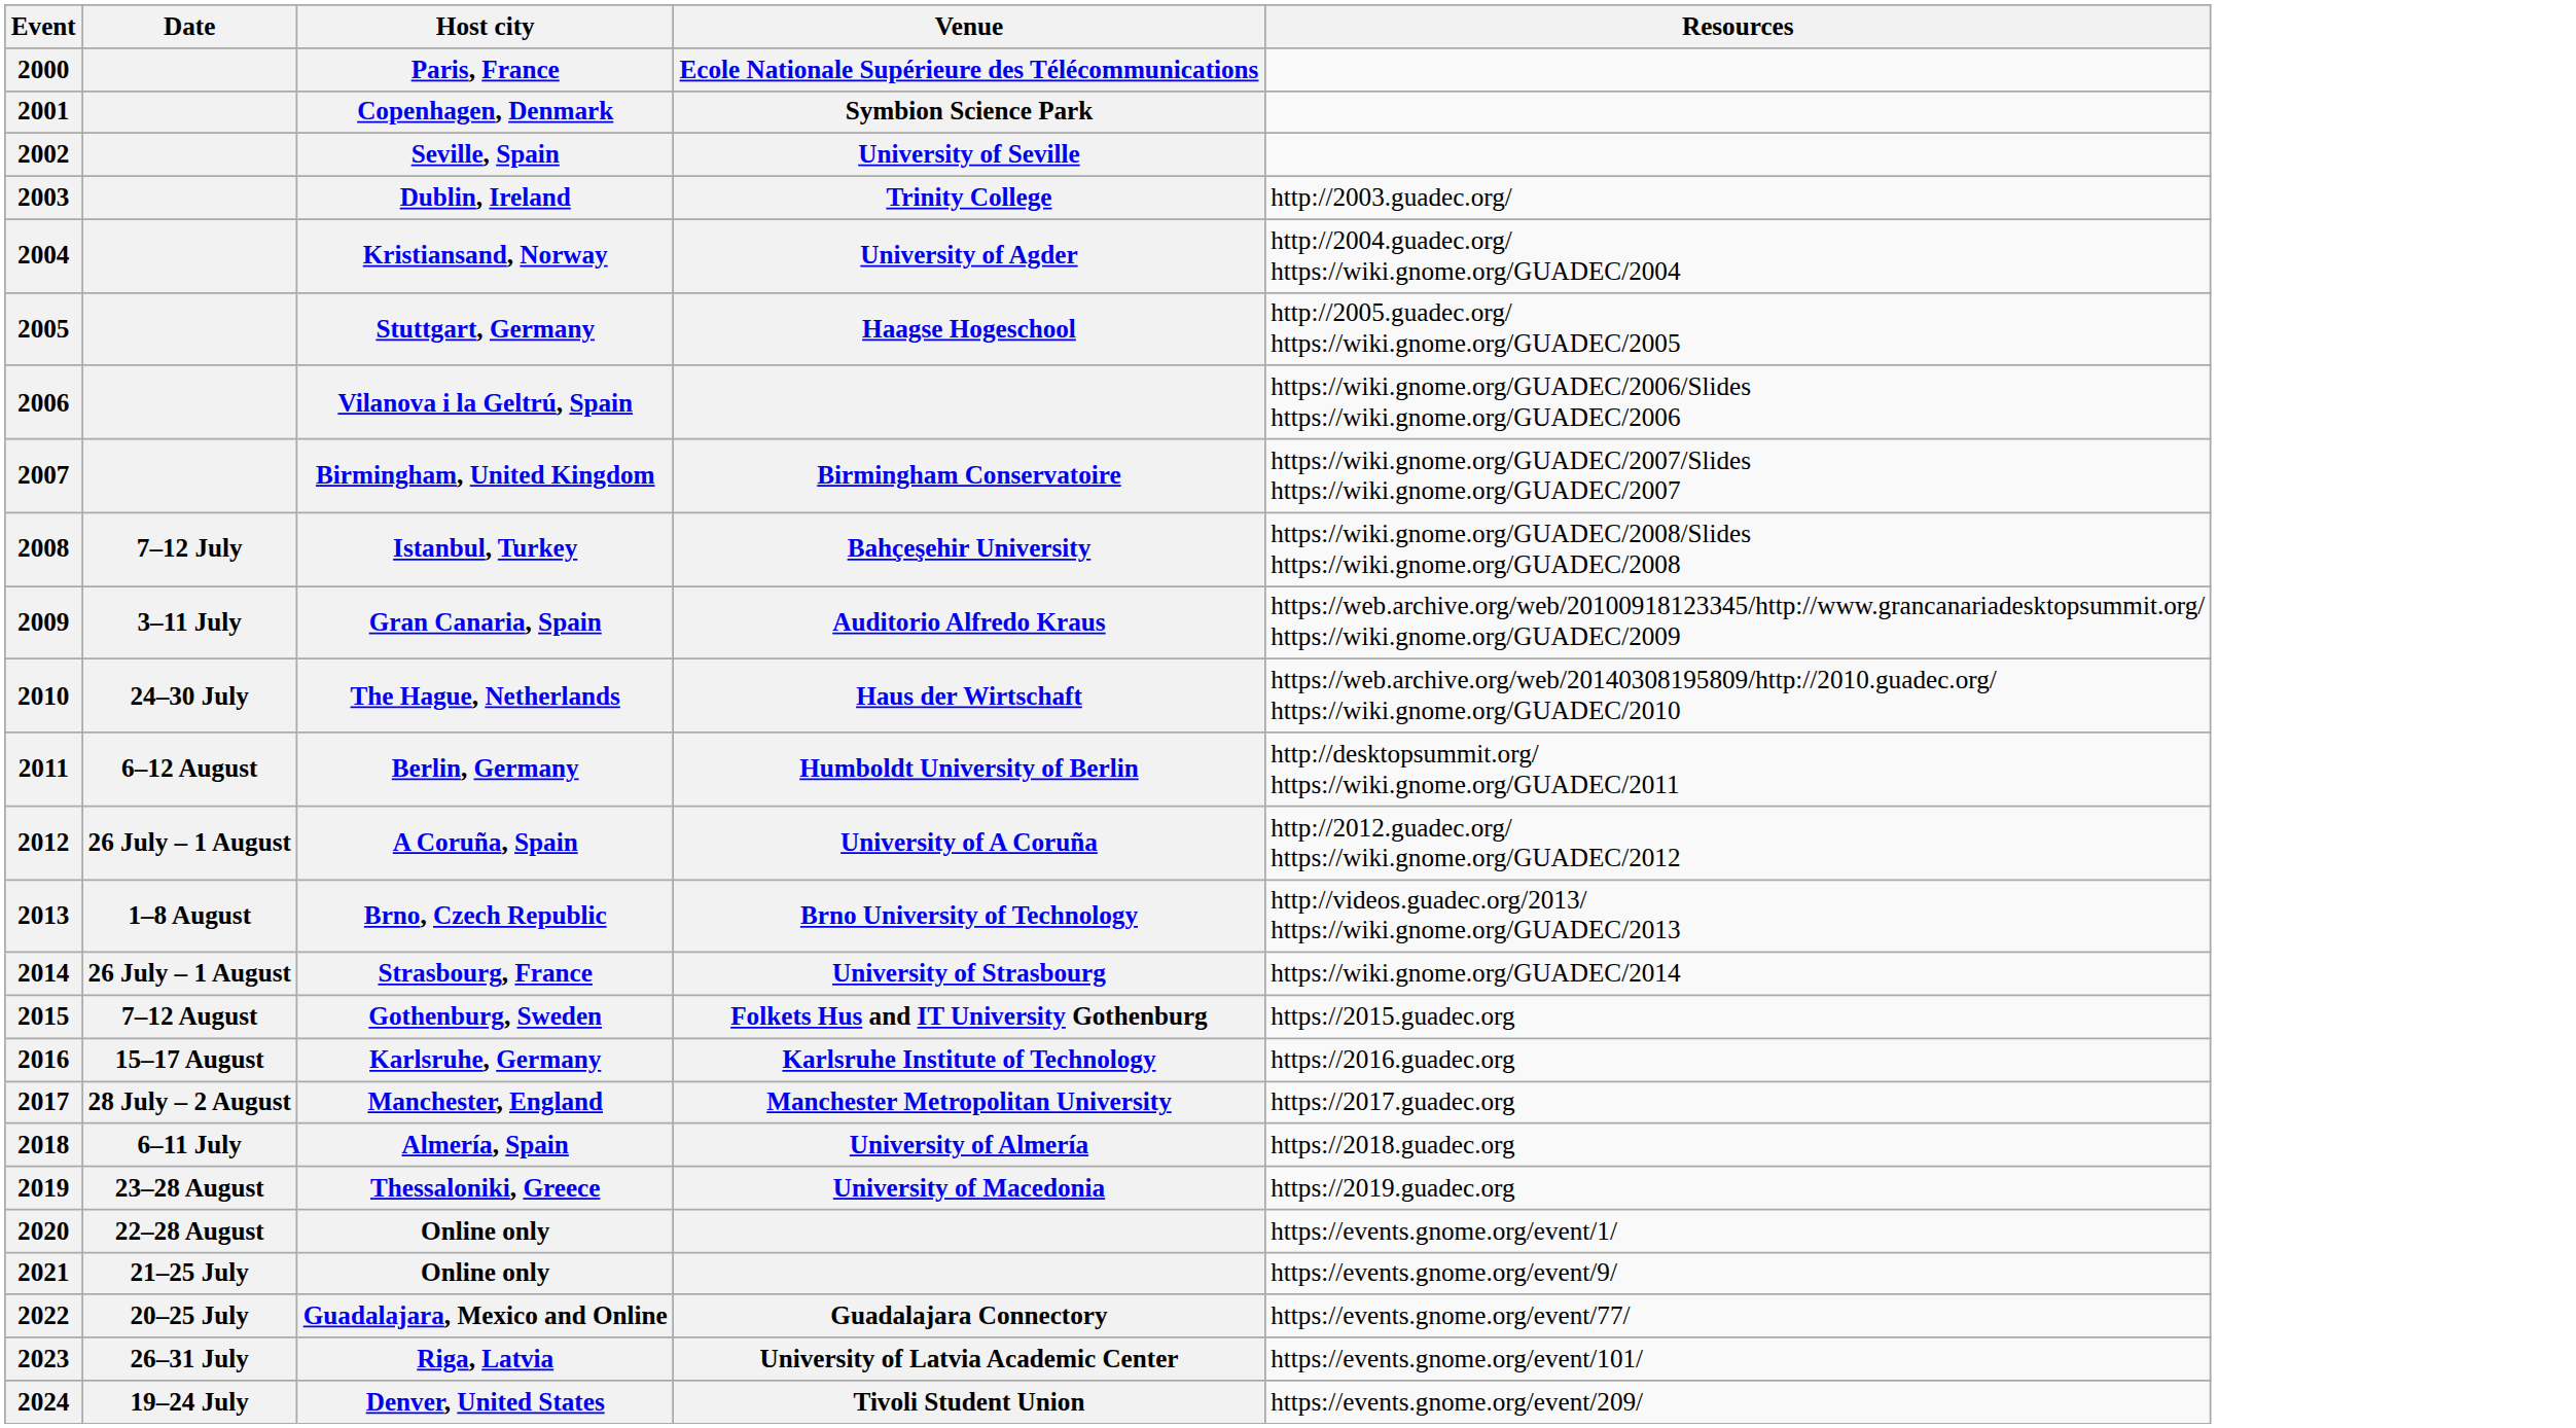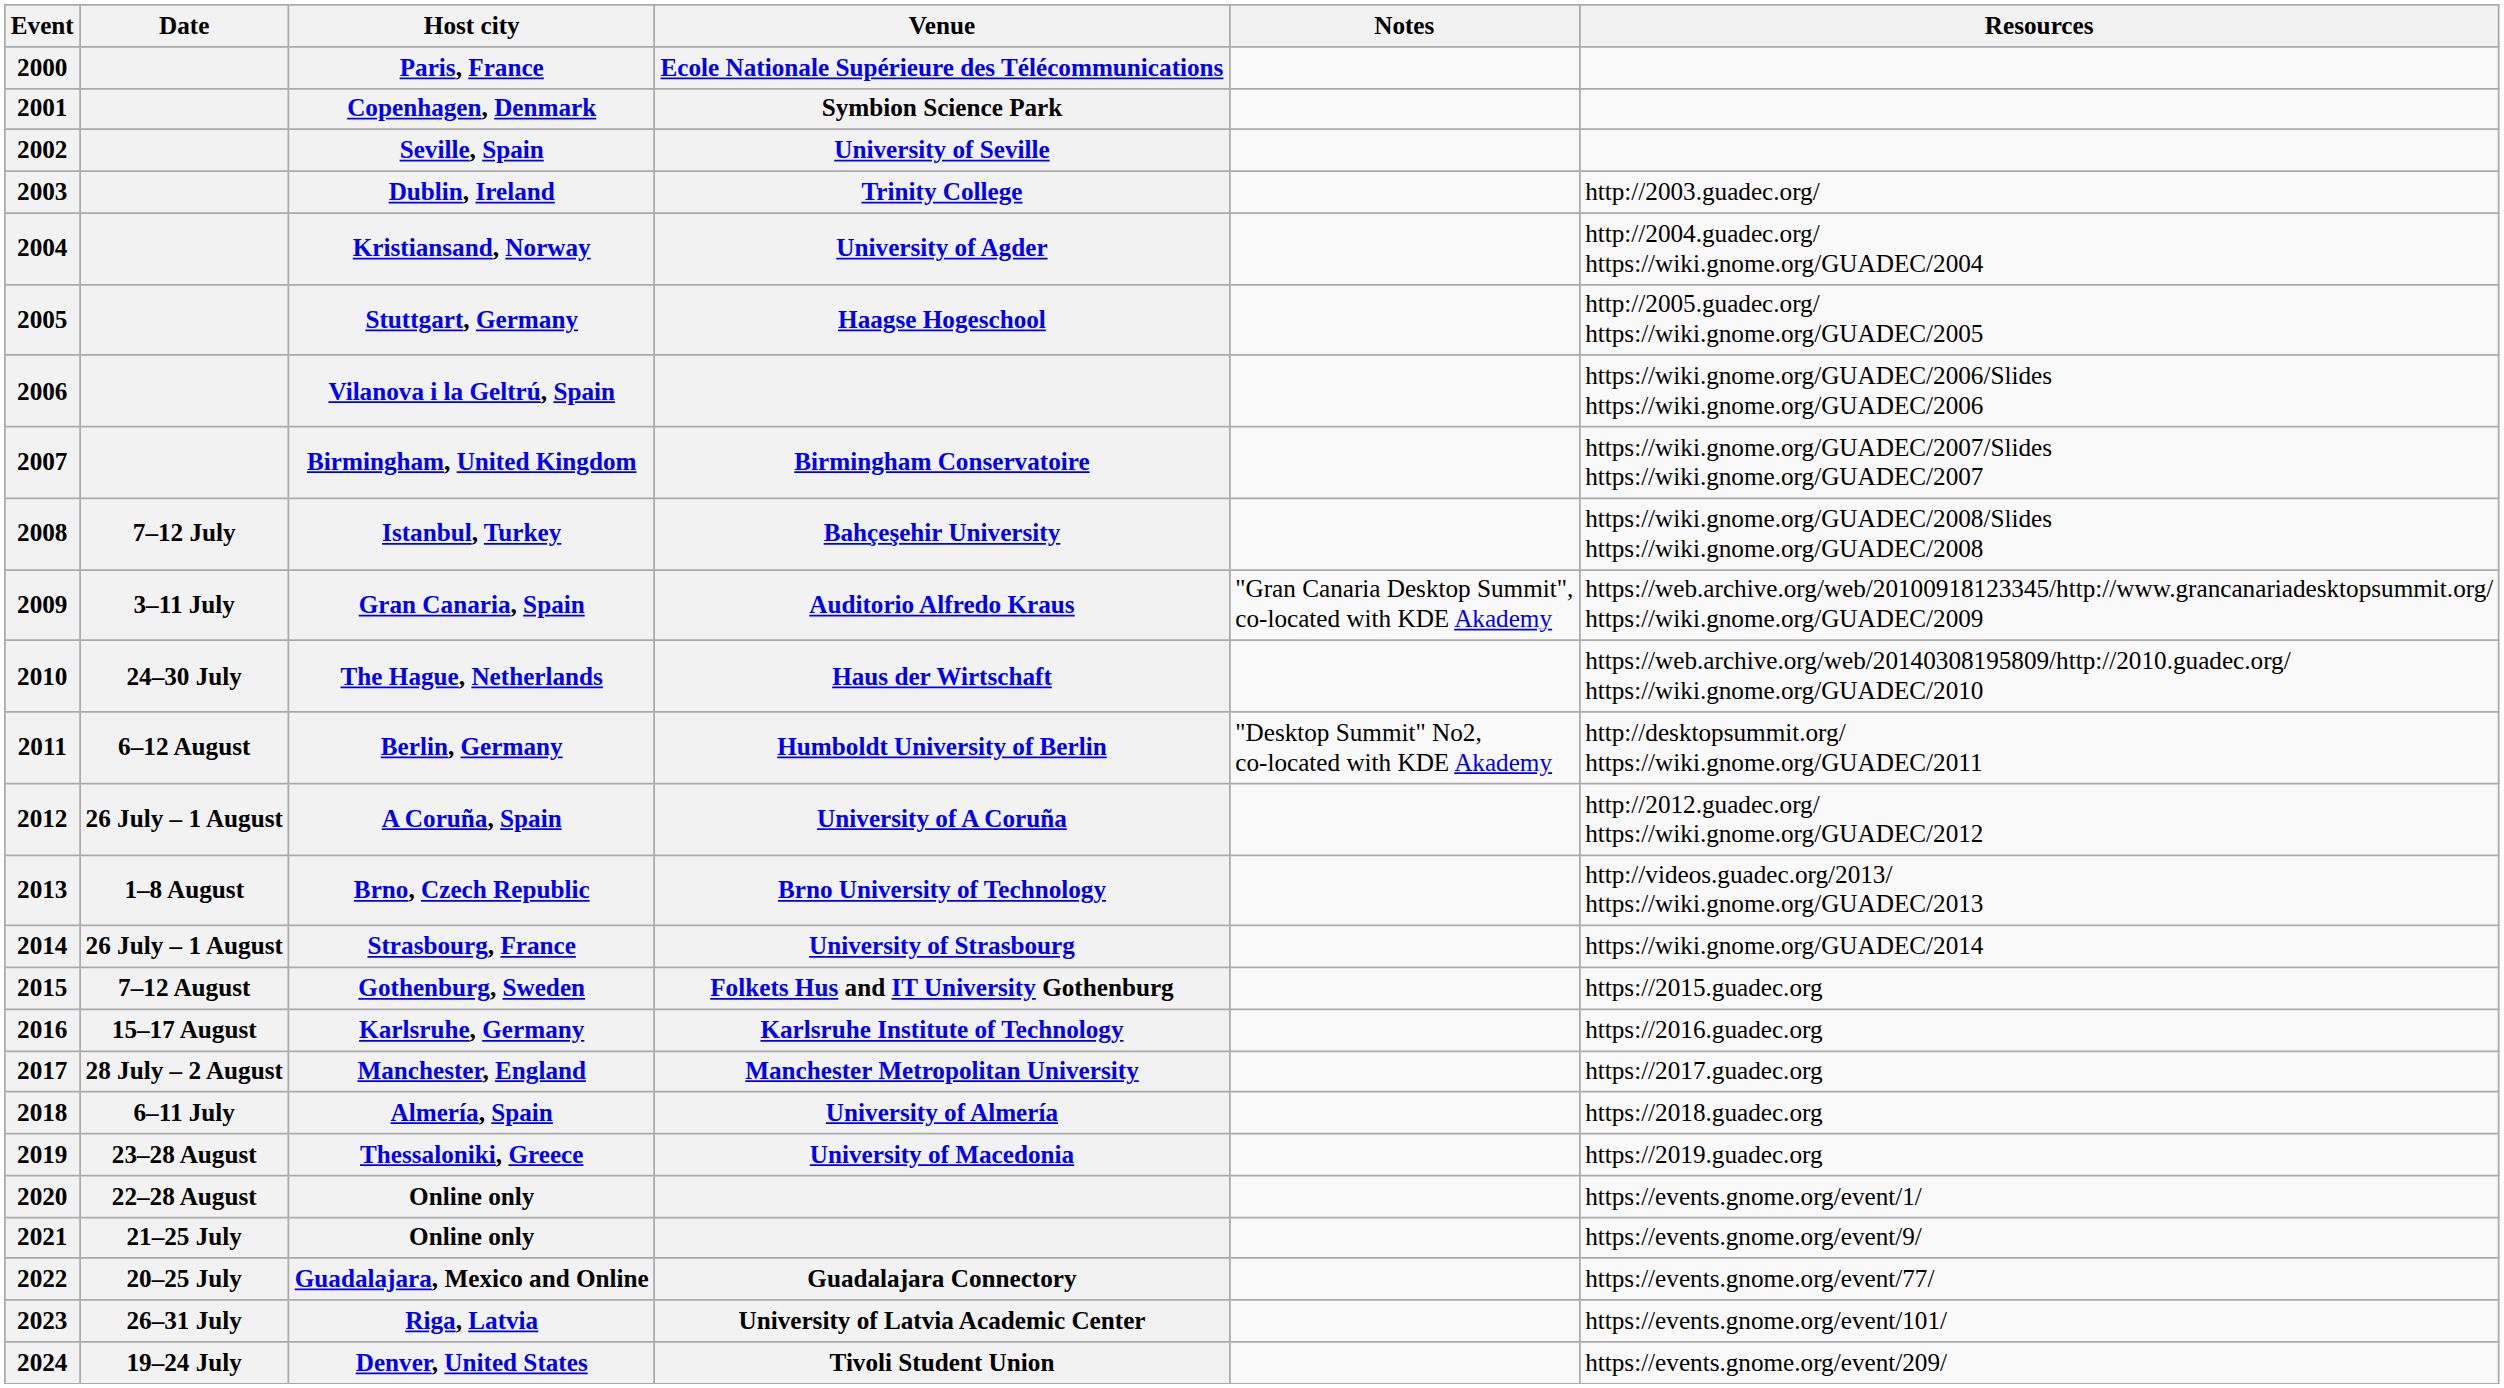+ column: Notes | "Gran Canaria Desktop Summit", co-located with KDE Akademy | "Desktop Summit" No2, co-located with KDE Akademy
